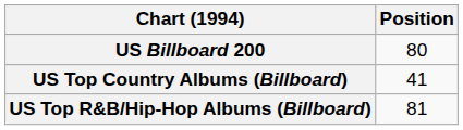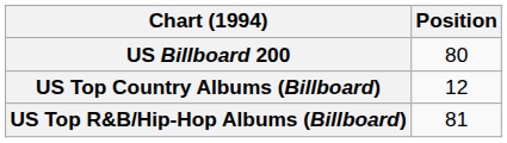US Top Country Albums (Billboard) | Position: 41 -> 12
